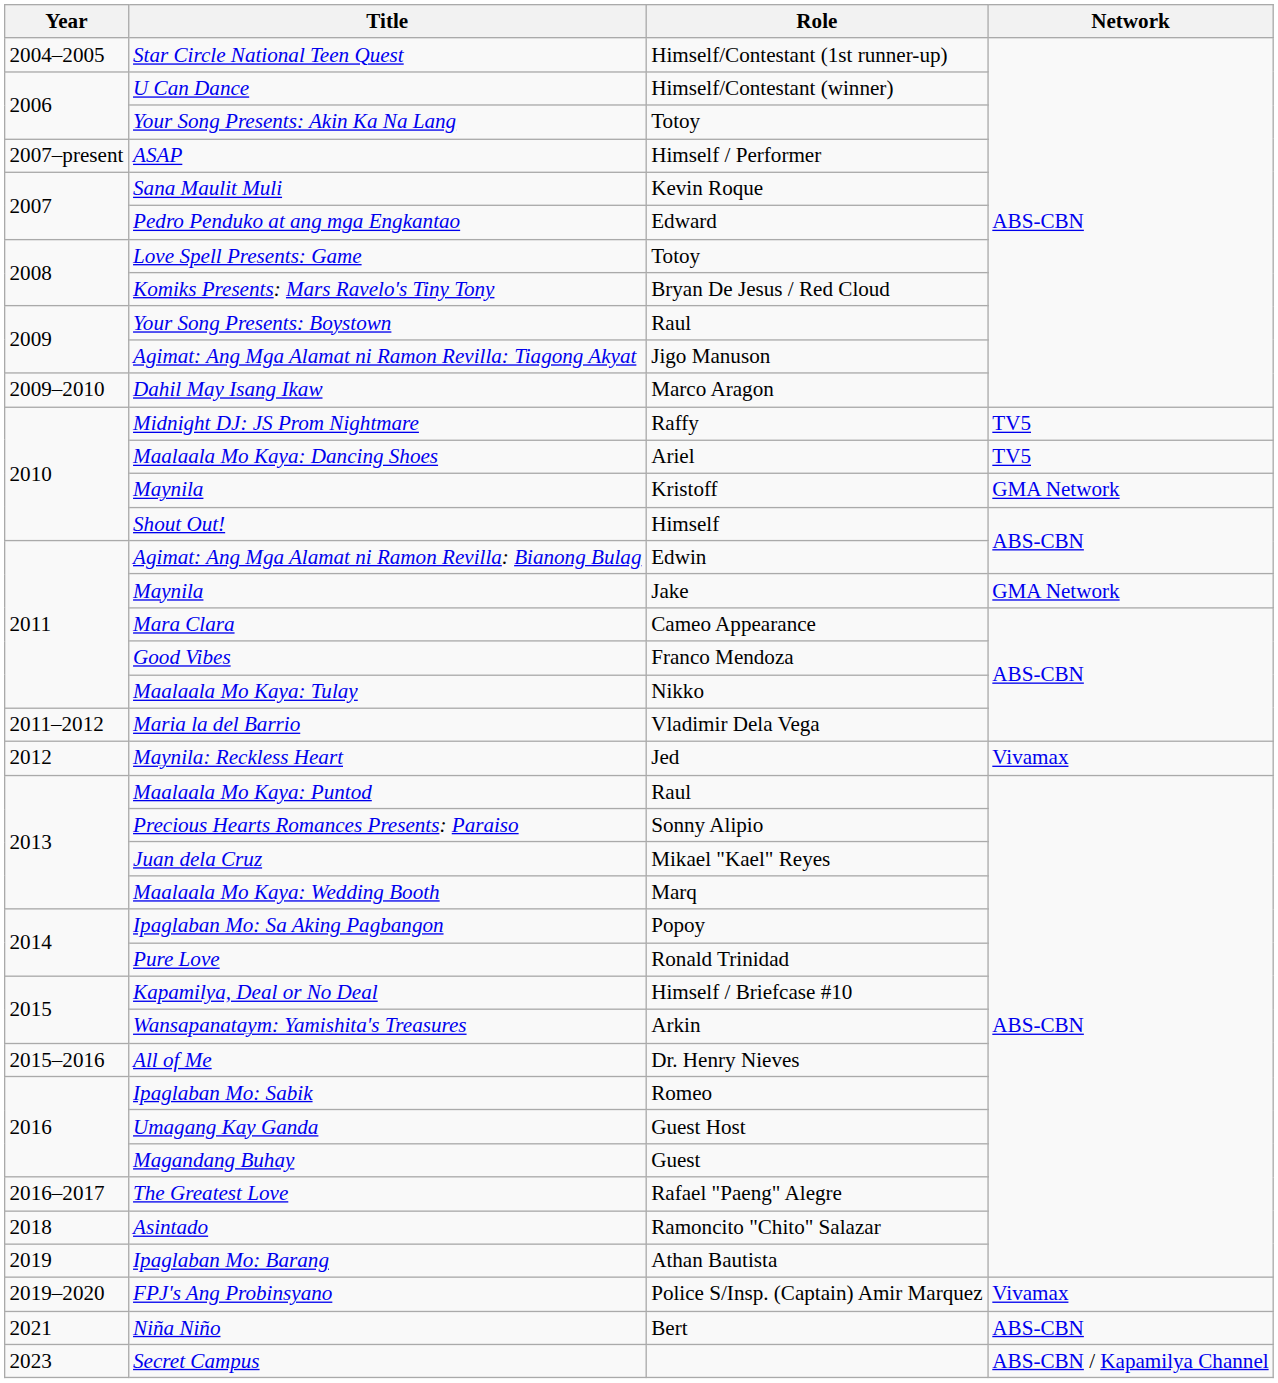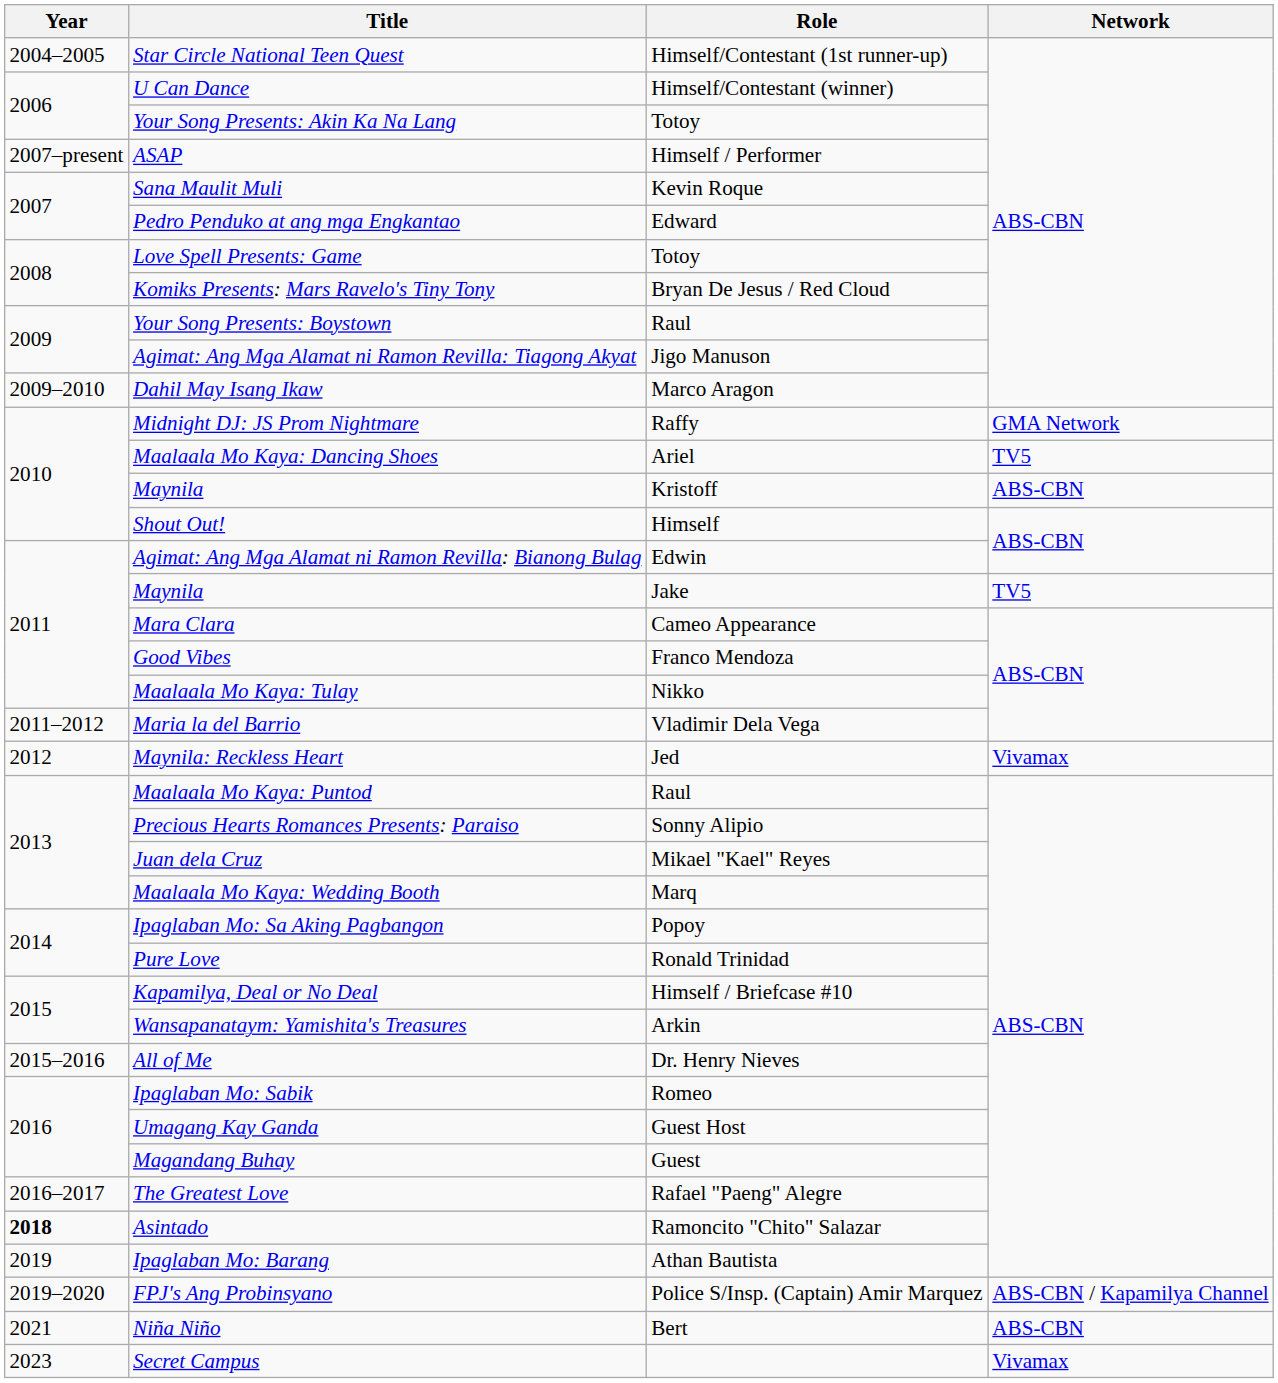Midnight DJ: JS Prom Nightmare | Network: TV5 -> GMA Network
Maynila / Kristoff | Network: GMA Network -> ABS-CBN
Maynila / Jake | Network: GMA Network -> TV5
Asintado | Year: normal -> bold
FPJ's Ang Probinsyano | Network: Vivamax -> ABS-CBN / Kapamilya Channel
Secret Campus | Network: ABS-CBN / Kapamilya Channel -> Vivamax
